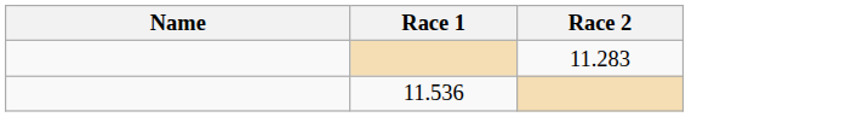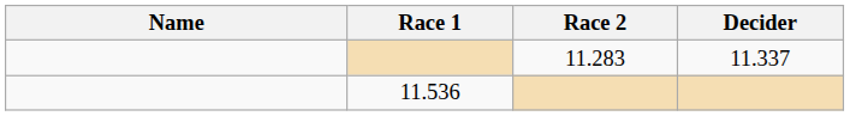+ column: Decider | 11.337
